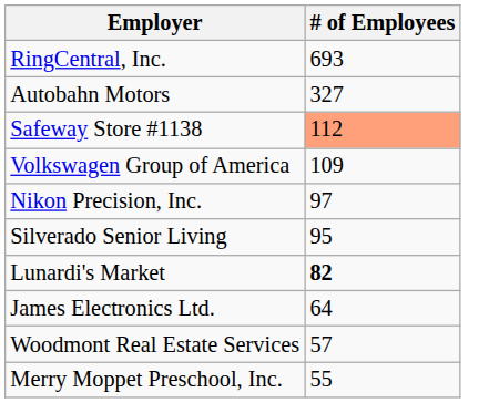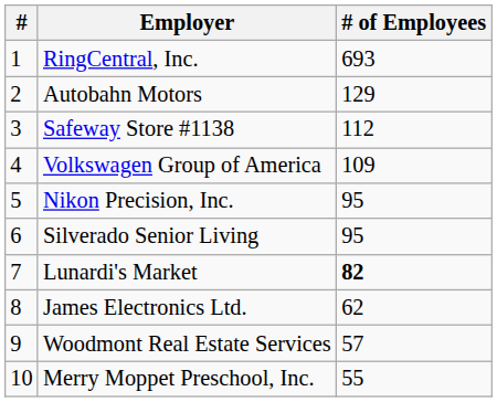+ column: # | 1 | 2 | 3 | 4 | 5 | 6 | 7 | 8 | 9 | 10
Autobahn Motors | # of Employees: 327 -> 129
Safeway Store #1138 | # of Employees: lightsalmon background -> no background
Nikon Precision, Inc. | # of Employees: 97 -> 95
James Electronics Ltd. | # of Employees: 64 -> 62
